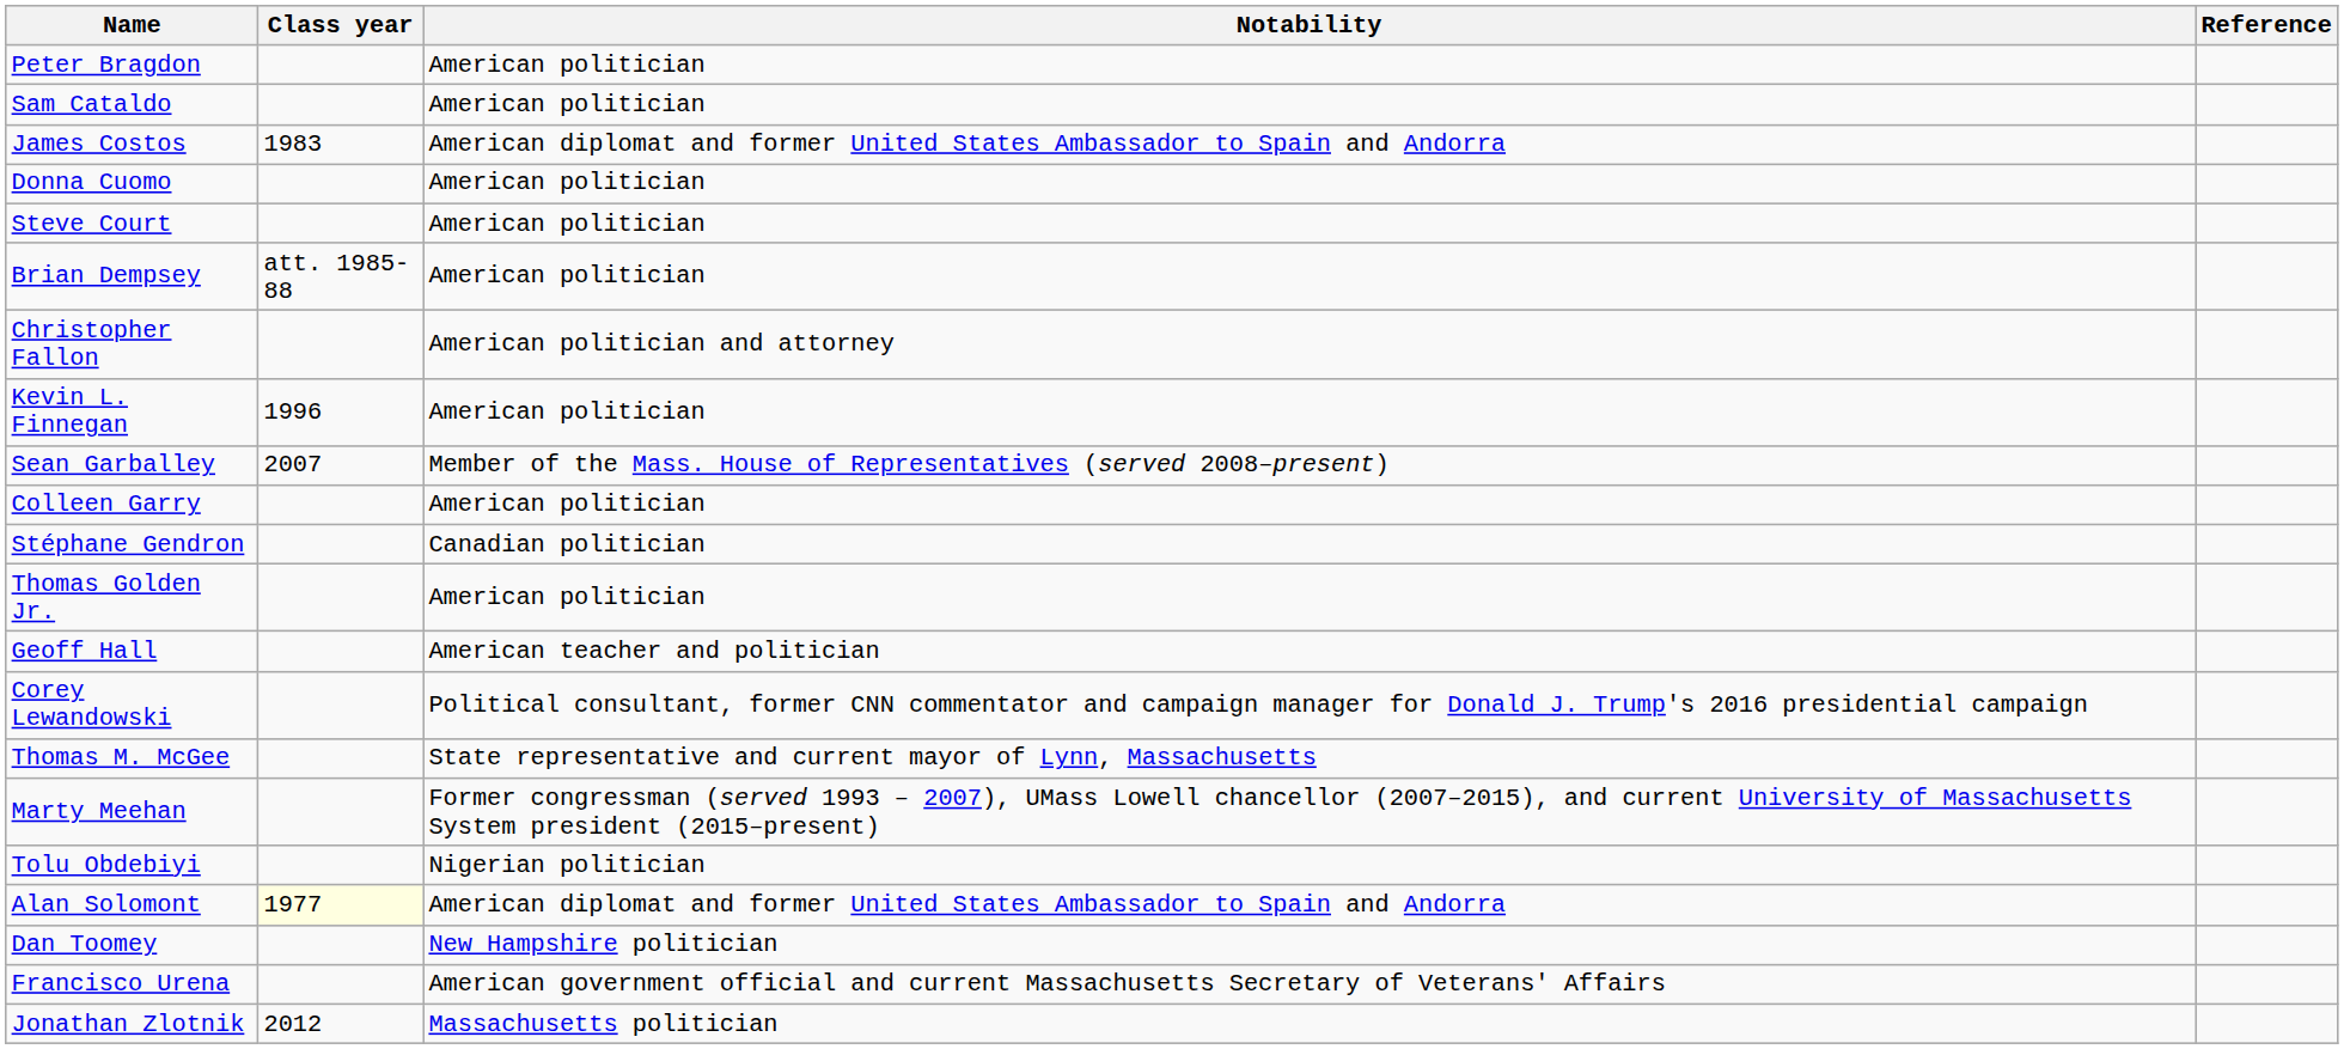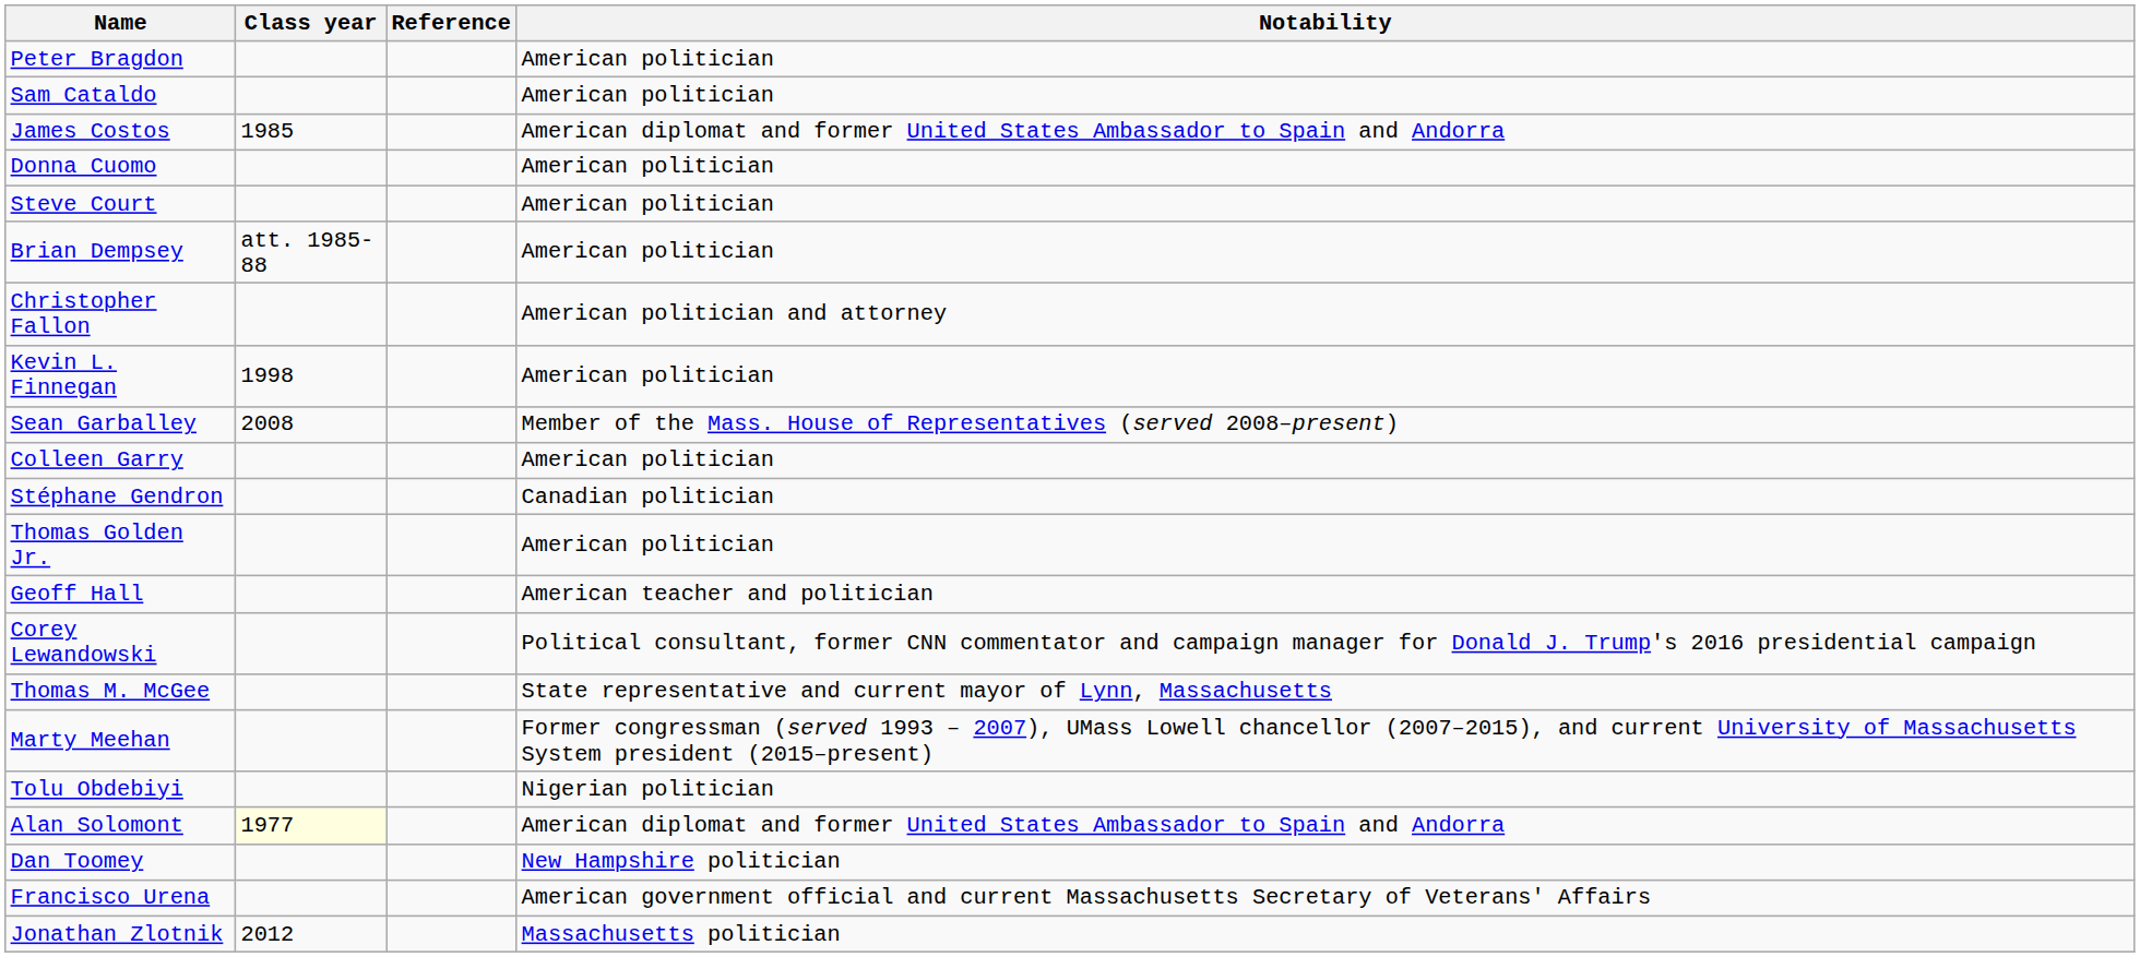columns swapped: Notability <-> Reference
James Costos | Class year: 1983 -> 1985
Kevin L. Finnegan | Class year: 1996 -> 1998
Sean Garballey | Class year: 2007 -> 2008
